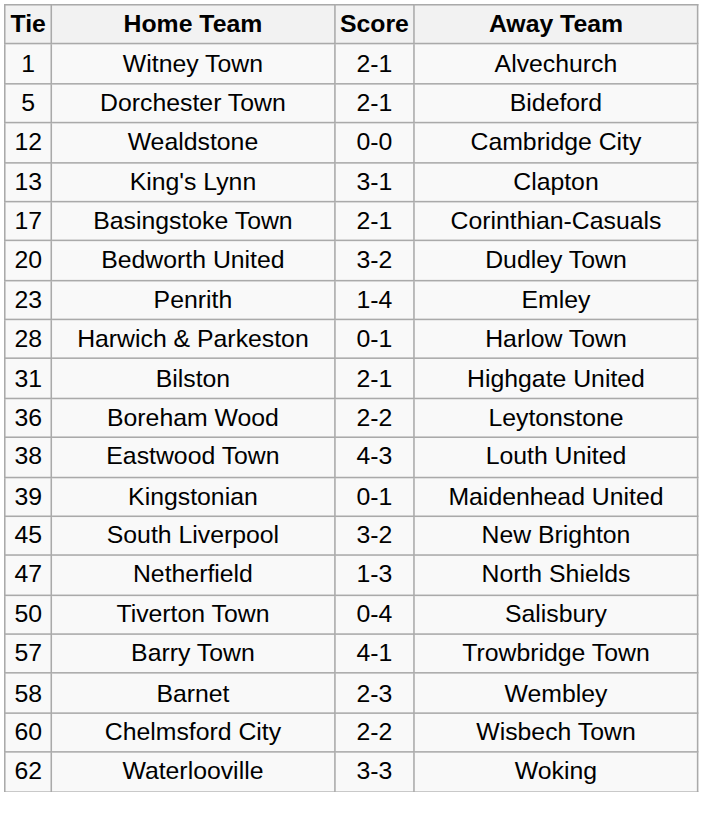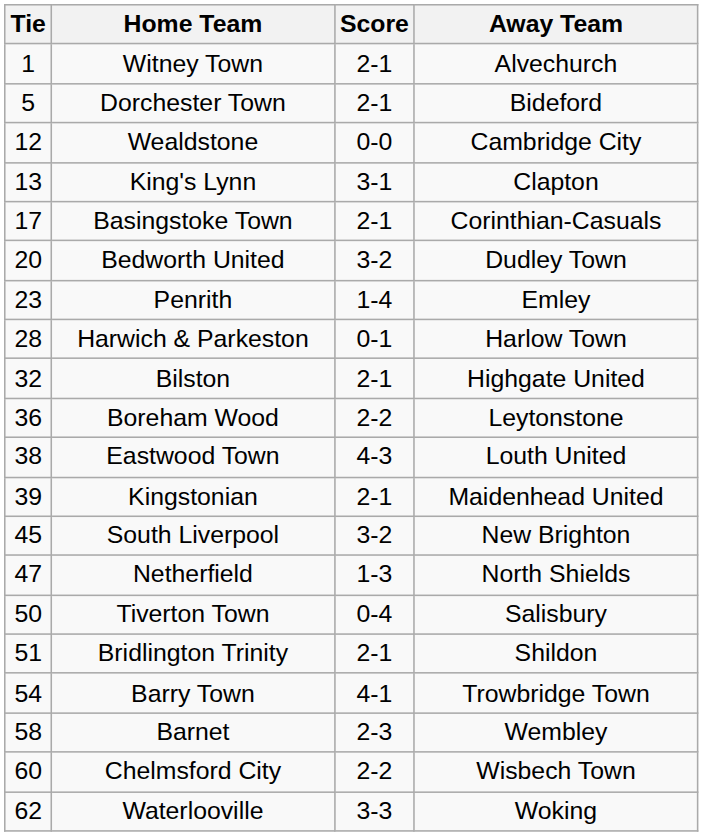Bilston | Tie: 31 -> 32
Kingstonian | Score: 0-1 -> 2-1
+ row: 51 | Bridlington Trinity | 2-1 | Shildon
Barry Town | Tie: 57 -> 54
